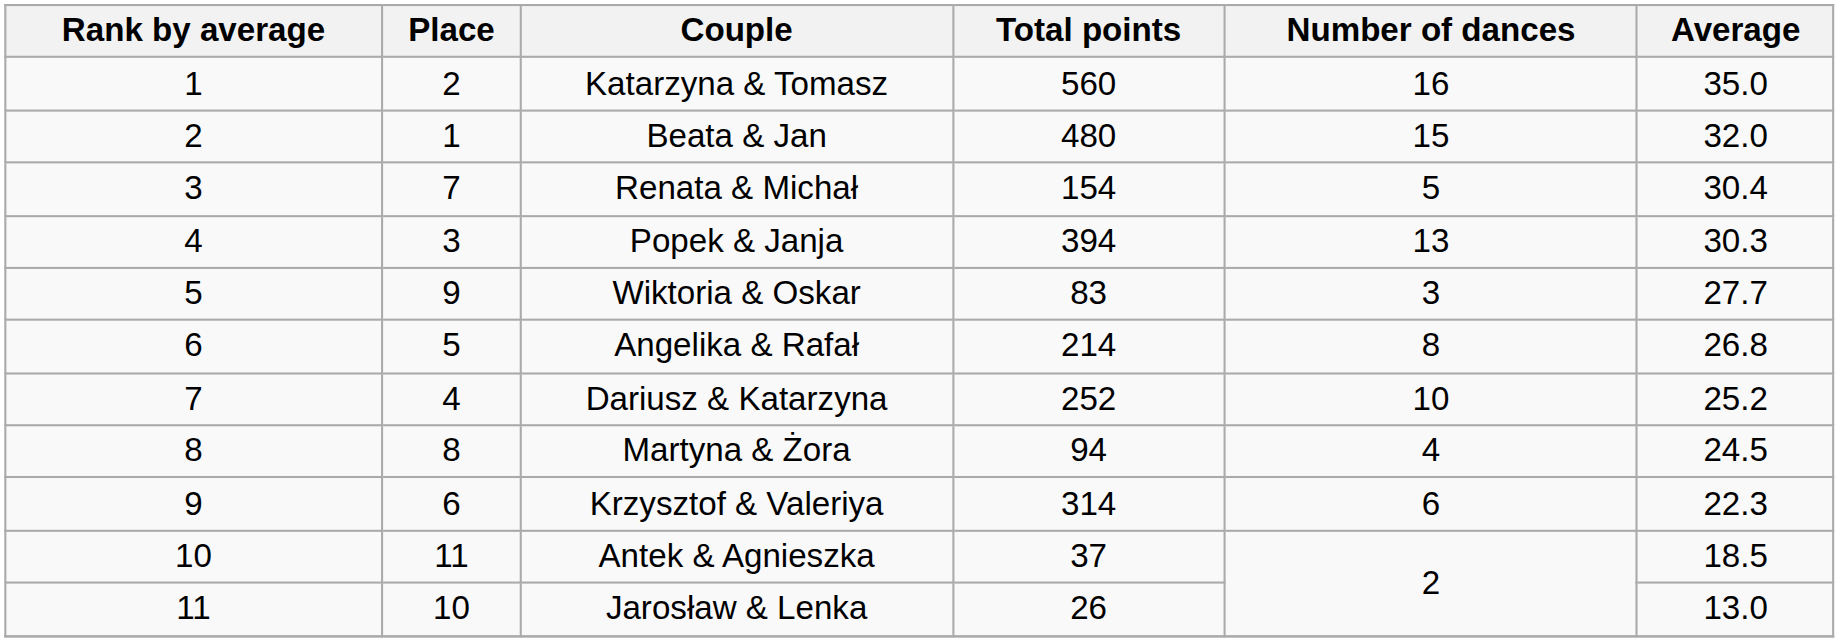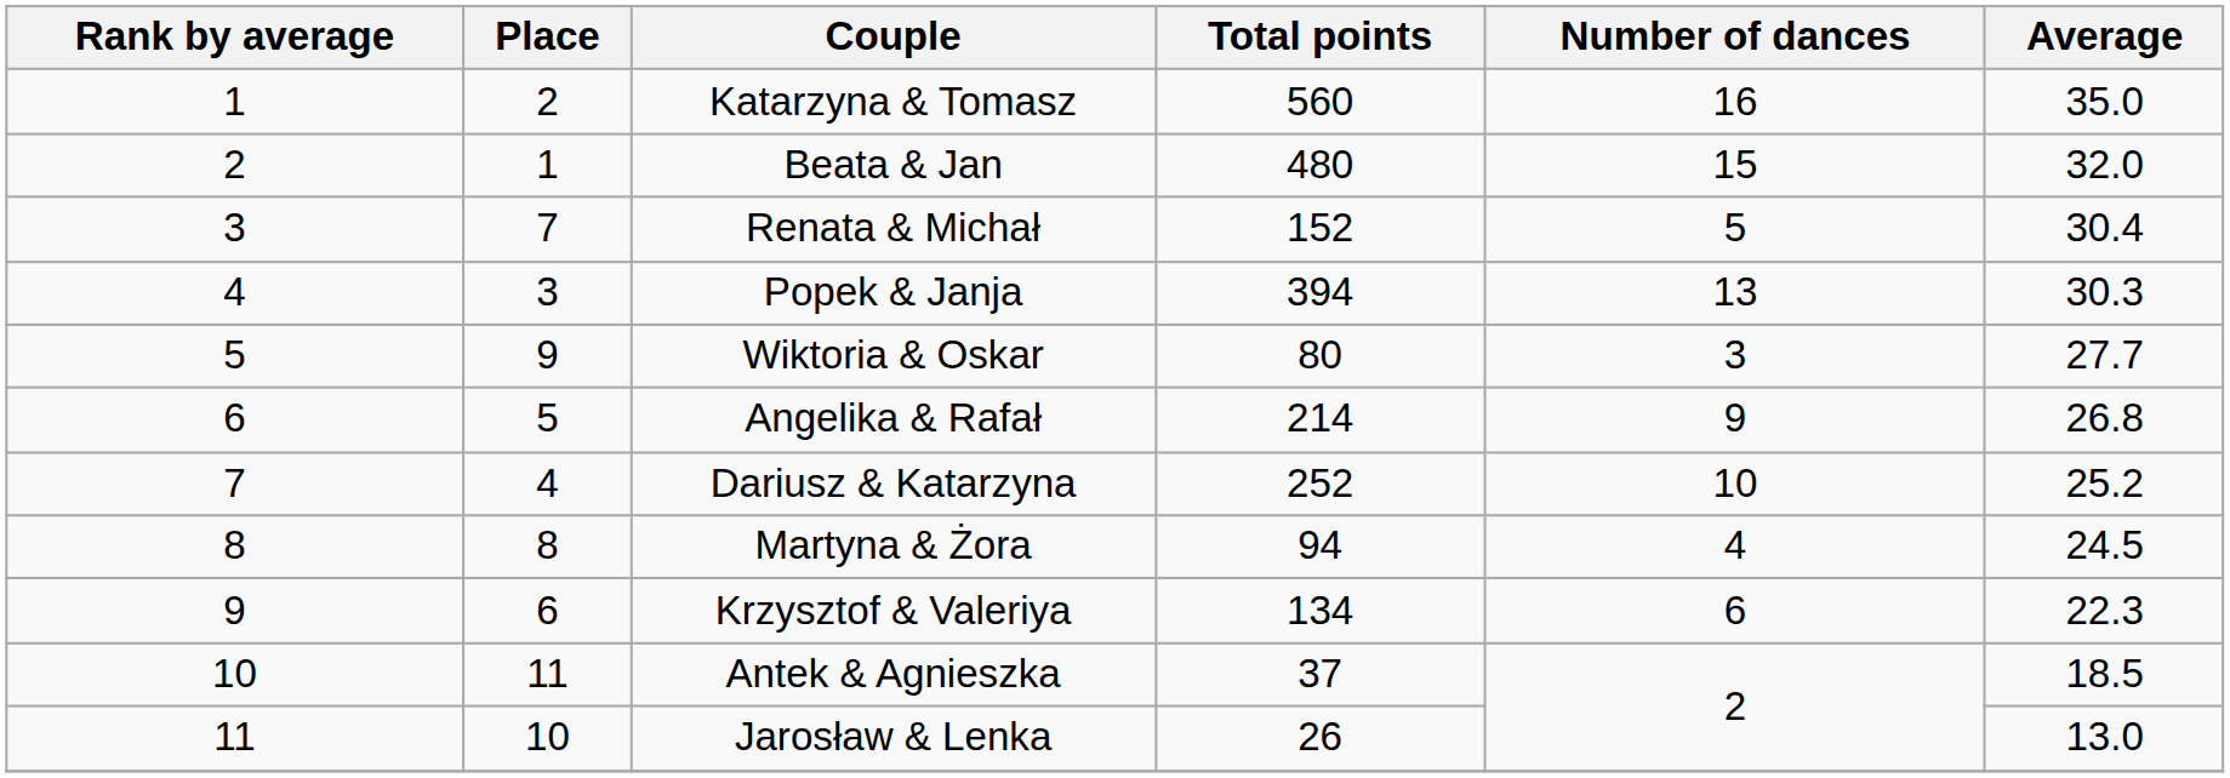Renata & Michał | Total points: 154 -> 152
Wiktoria & Oskar | Total points: 83 -> 80
Angelika & Rafał | Number of dances: 8 -> 9
Krzysztof & Valeriya | Total points: 314 -> 134
